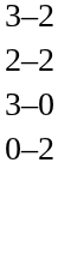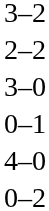+ row: 0–1
+ row: 4–0
